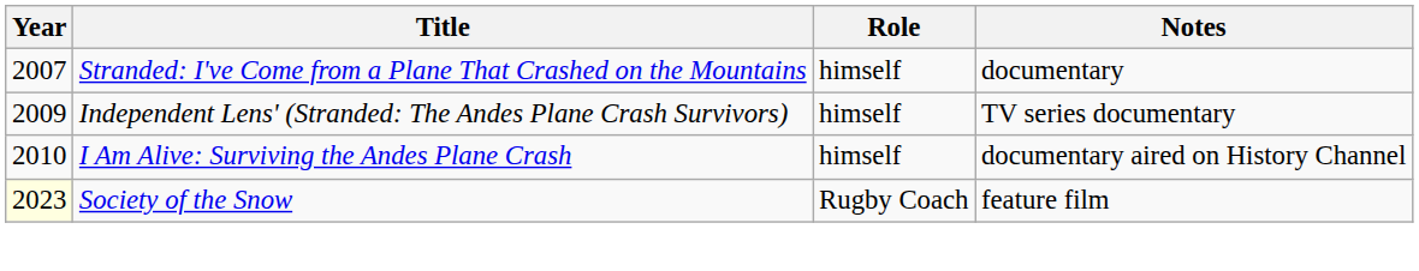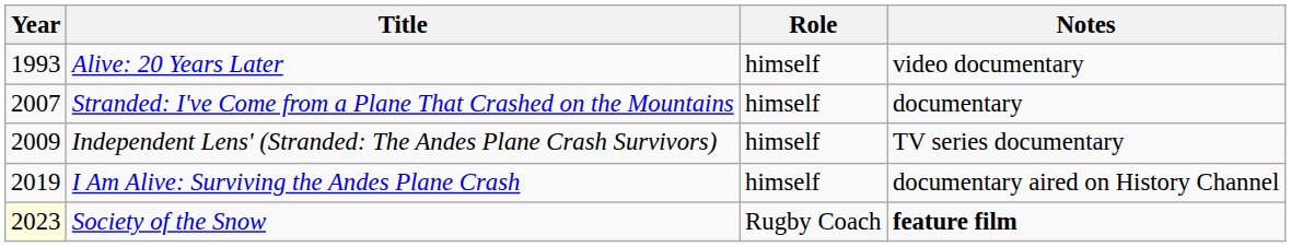+ row: 1993 | Alive: 20 Years Later | himself | video documentary
I Am Alive: Surviving the Andes Plane Crash | Year: 2010 -> 2019
Society of the Snow | Notes: normal -> bold
